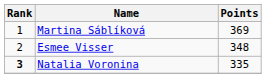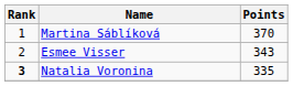Martina Sáblíková | Points: 369 -> 370
Esmee Visser | Points: 348 -> 343
